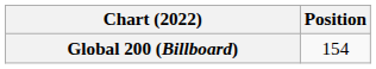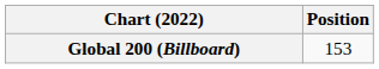Global 200 (Billboard) | Position: 154 -> 153
